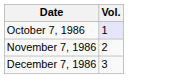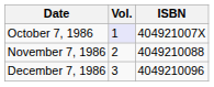+ column: ISBN | 404921007X | 4049210088 | 4049210096
